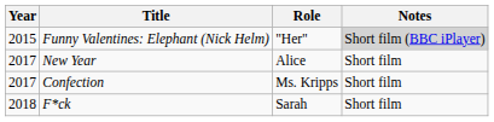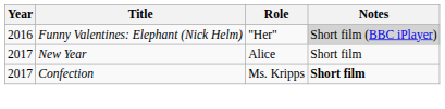Funny Valentines: Elephant (Nick Helm) | Year: 2015 -> 2016
Confection | Notes: normal -> bold
- row: 2018 | F*ck | Sarah | Short film
